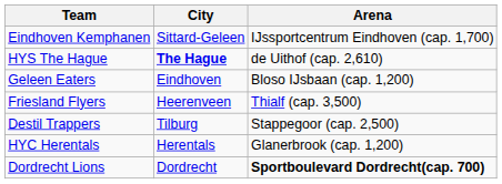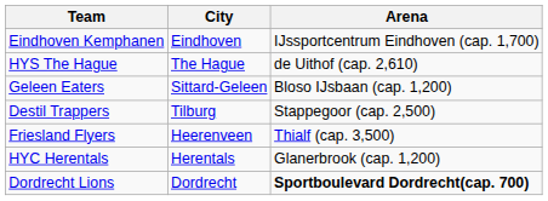Eindhoven Kemphanen | City: Sittard-Geleen -> Eindhoven
HYS The Hague | City: bold -> normal
Geleen Eaters | City: Eindhoven -> Sittard-Geleen
rows swapped: Friesland Flyers <-> Destil Trappers
